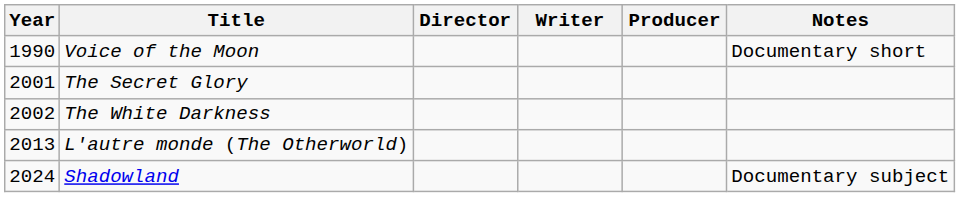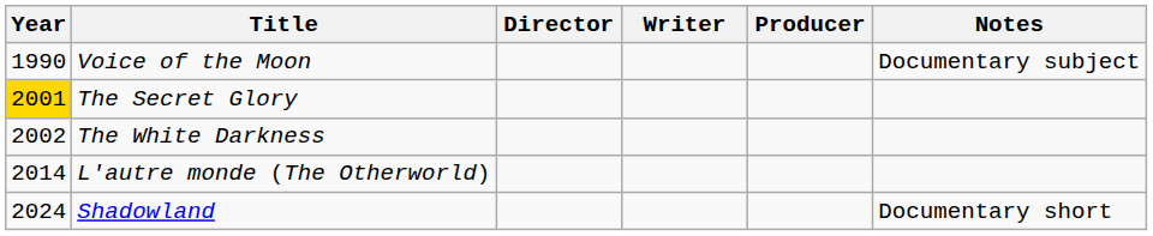Voice of the Moon | Notes: Documentary short -> Documentary subject
The Secret Glory | Year: no background -> gold background
L'autre monde (The Otherworld) | Year: 2013 -> 2014
Shadowland | Notes: Documentary subject -> Documentary short
